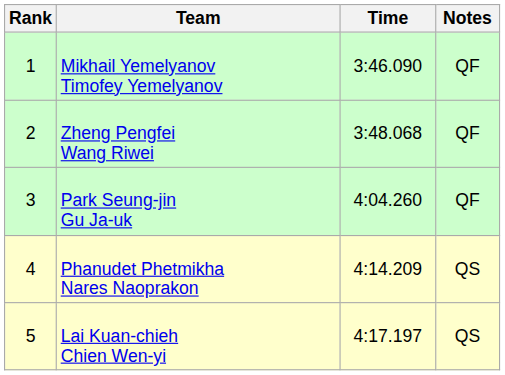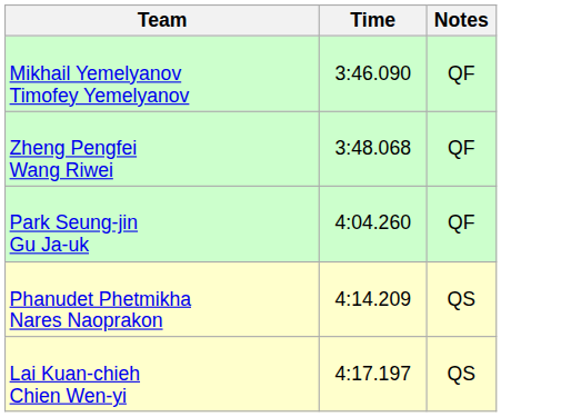- column: Rank | 1 | 2 | 3 | 4 | 5
